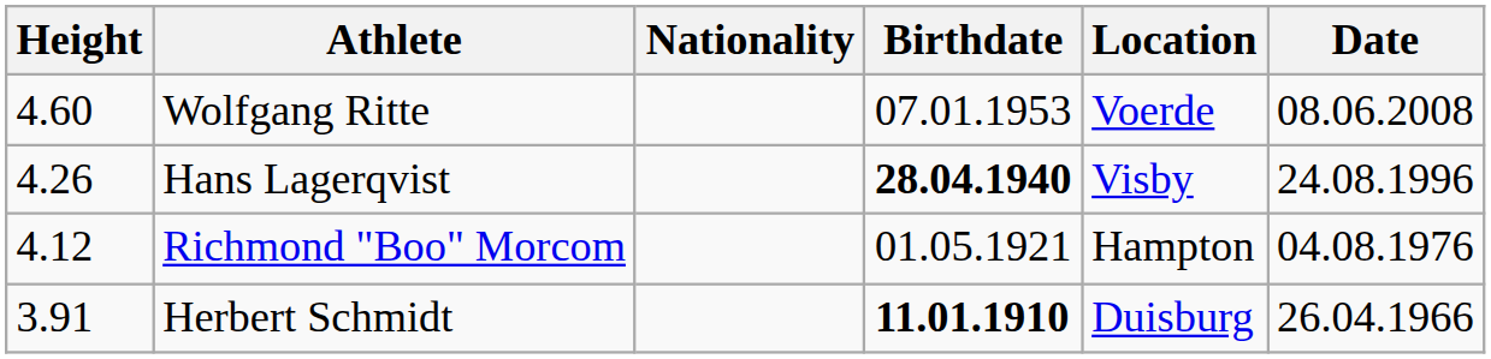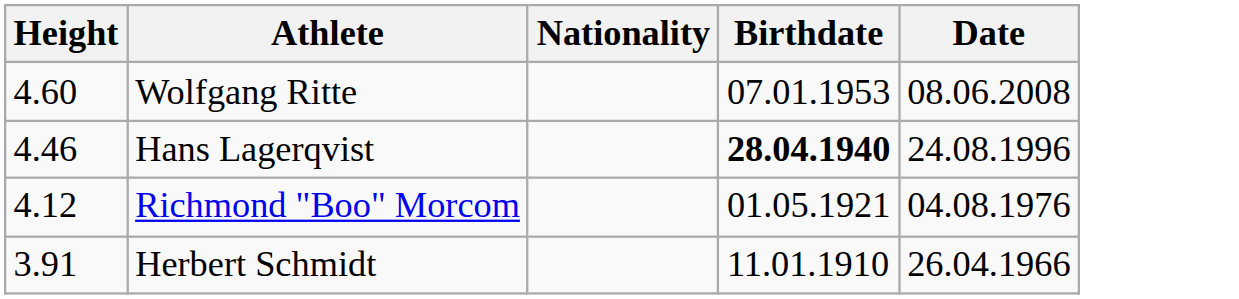- column: Location | Voerde | Visby | Hampton | Duisburg
Hans Lagerqvist | Height: 4.26 -> 4.46
Herbert Schmidt | Birthdate: bold -> normal
